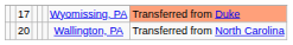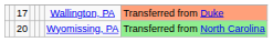17 | column 7: Wyomissing, PA -> Wallington, PA
20 | column 7: Wallington, PA -> Wyomissing, PA
20 | column 8: no background -> lightgreen background
